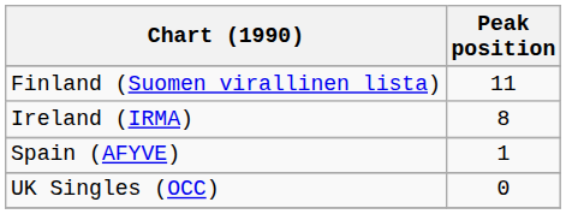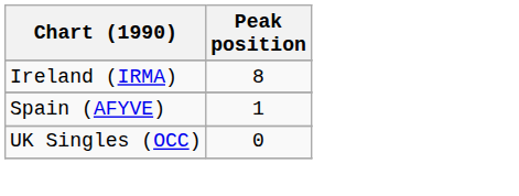- row: Finland (Suomen virallinen lista) | 11
